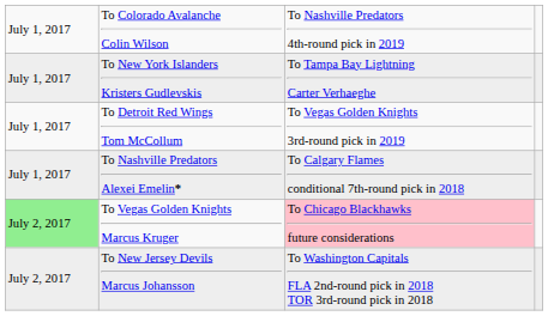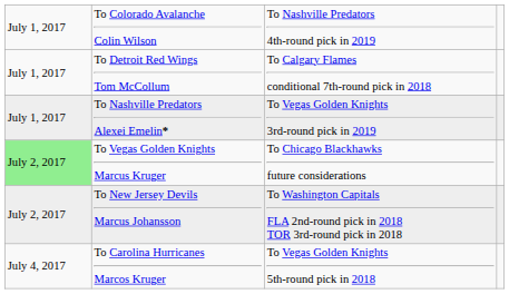- row: July 1, 2017 | To New York Islanders Kristers Gudlevskis | To Tampa Bay Lightning Carter Verhaeghe
To Detroit Red Wings Tom McCollum | column 3: To Vegas Golden Knights 3rd-round pick in 2019 -> To Calgary Flames conditional 7th-round pick in 2018
To Nashville Predators Alexei Emelin* | column 3: To Calgary Flames conditional 7th-round pick in 2018 -> To Vegas Golden Knights 3rd-round pick in 2019
To Vegas Golden Knights Marcus Kruger | column 3: pink background -> no background
+ row: July 4, 2017 | To Carolina Hurricanes Marcos Kruger | To Vegas Golden Knights 5th-round pick in 2018
